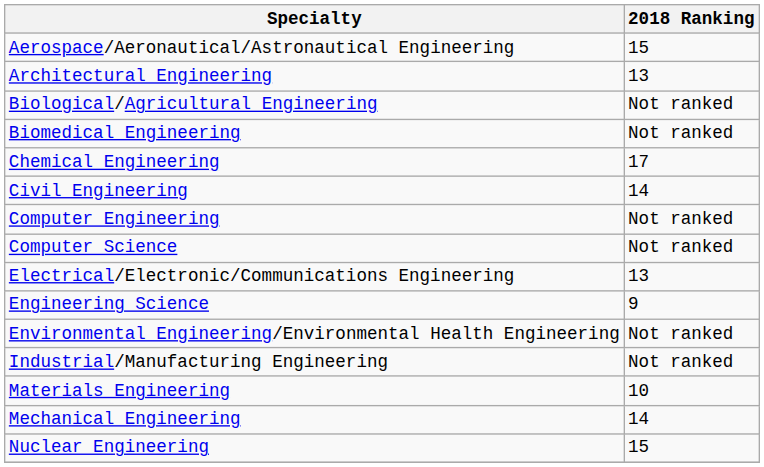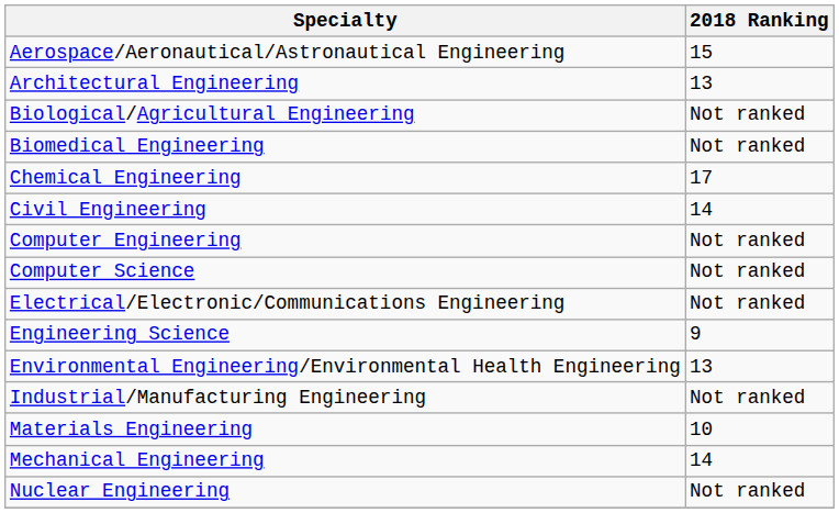Electrical/Electronic/Communications Engineering | 2018 Ranking: 13 -> Not ranked
Environmental Engineering/Environmental Health Engineering | 2018 Ranking: Not ranked -> 13
Nuclear Engineering | 2018 Ranking: 15 -> Not ranked
